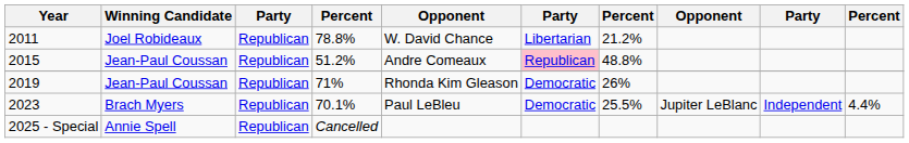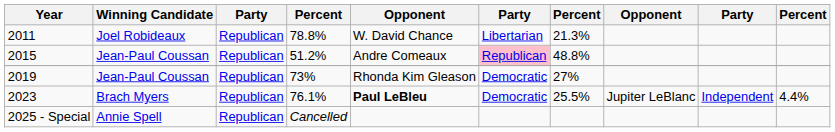2011 | column 7: 21.2% -> 21.3%
2019 | column 4: 71% -> 73%
2019 | column 7: 26% -> 27%
2023 | column 4: 70.1% -> 76.1%
2023 | column 5: normal -> bold
